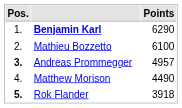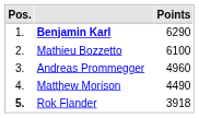Andreas Prommegger | Pos.: bold -> normal
Andreas Prommegger | Points: 4957 -> 4960
